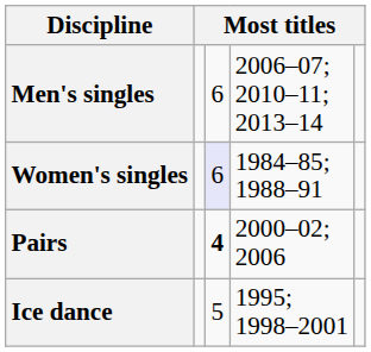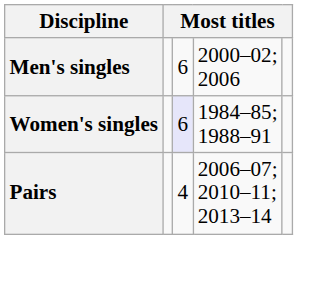Men's singles | column 4: 2006–07; 2010–11; 2013–14 -> 2000–02; 2006
Pairs | column 3: bold -> normal
Pairs | column 4: 2000–02; 2006 -> 2006–07; 2010–11; 2013–14
- row: Ice dance | 5 | 1995; 1998–2001
